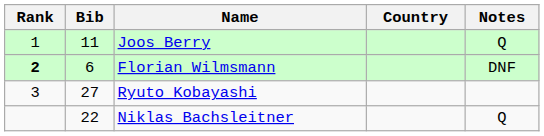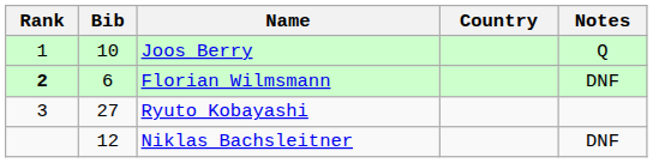Joos Berry | Bib: 11 -> 10
Niklas Bachsleitner | Bib: 22 -> 12
Niklas Bachsleitner | Notes: Q -> DNF
